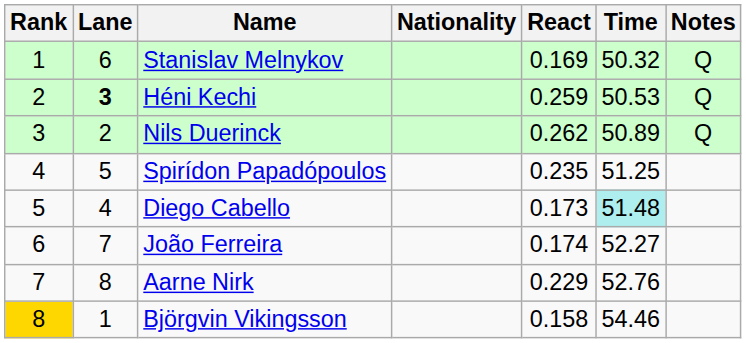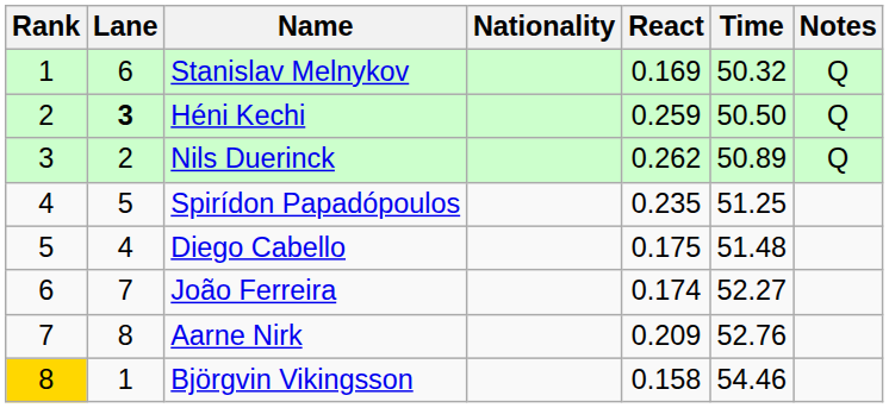Héni Kechi | Time: 50.53 -> 50.50
Diego Cabello | React: 0.173 -> 0.175
Diego Cabello | Time: paleturquoise background -> no background
Aarne Nirk | React: 0.229 -> 0.209
